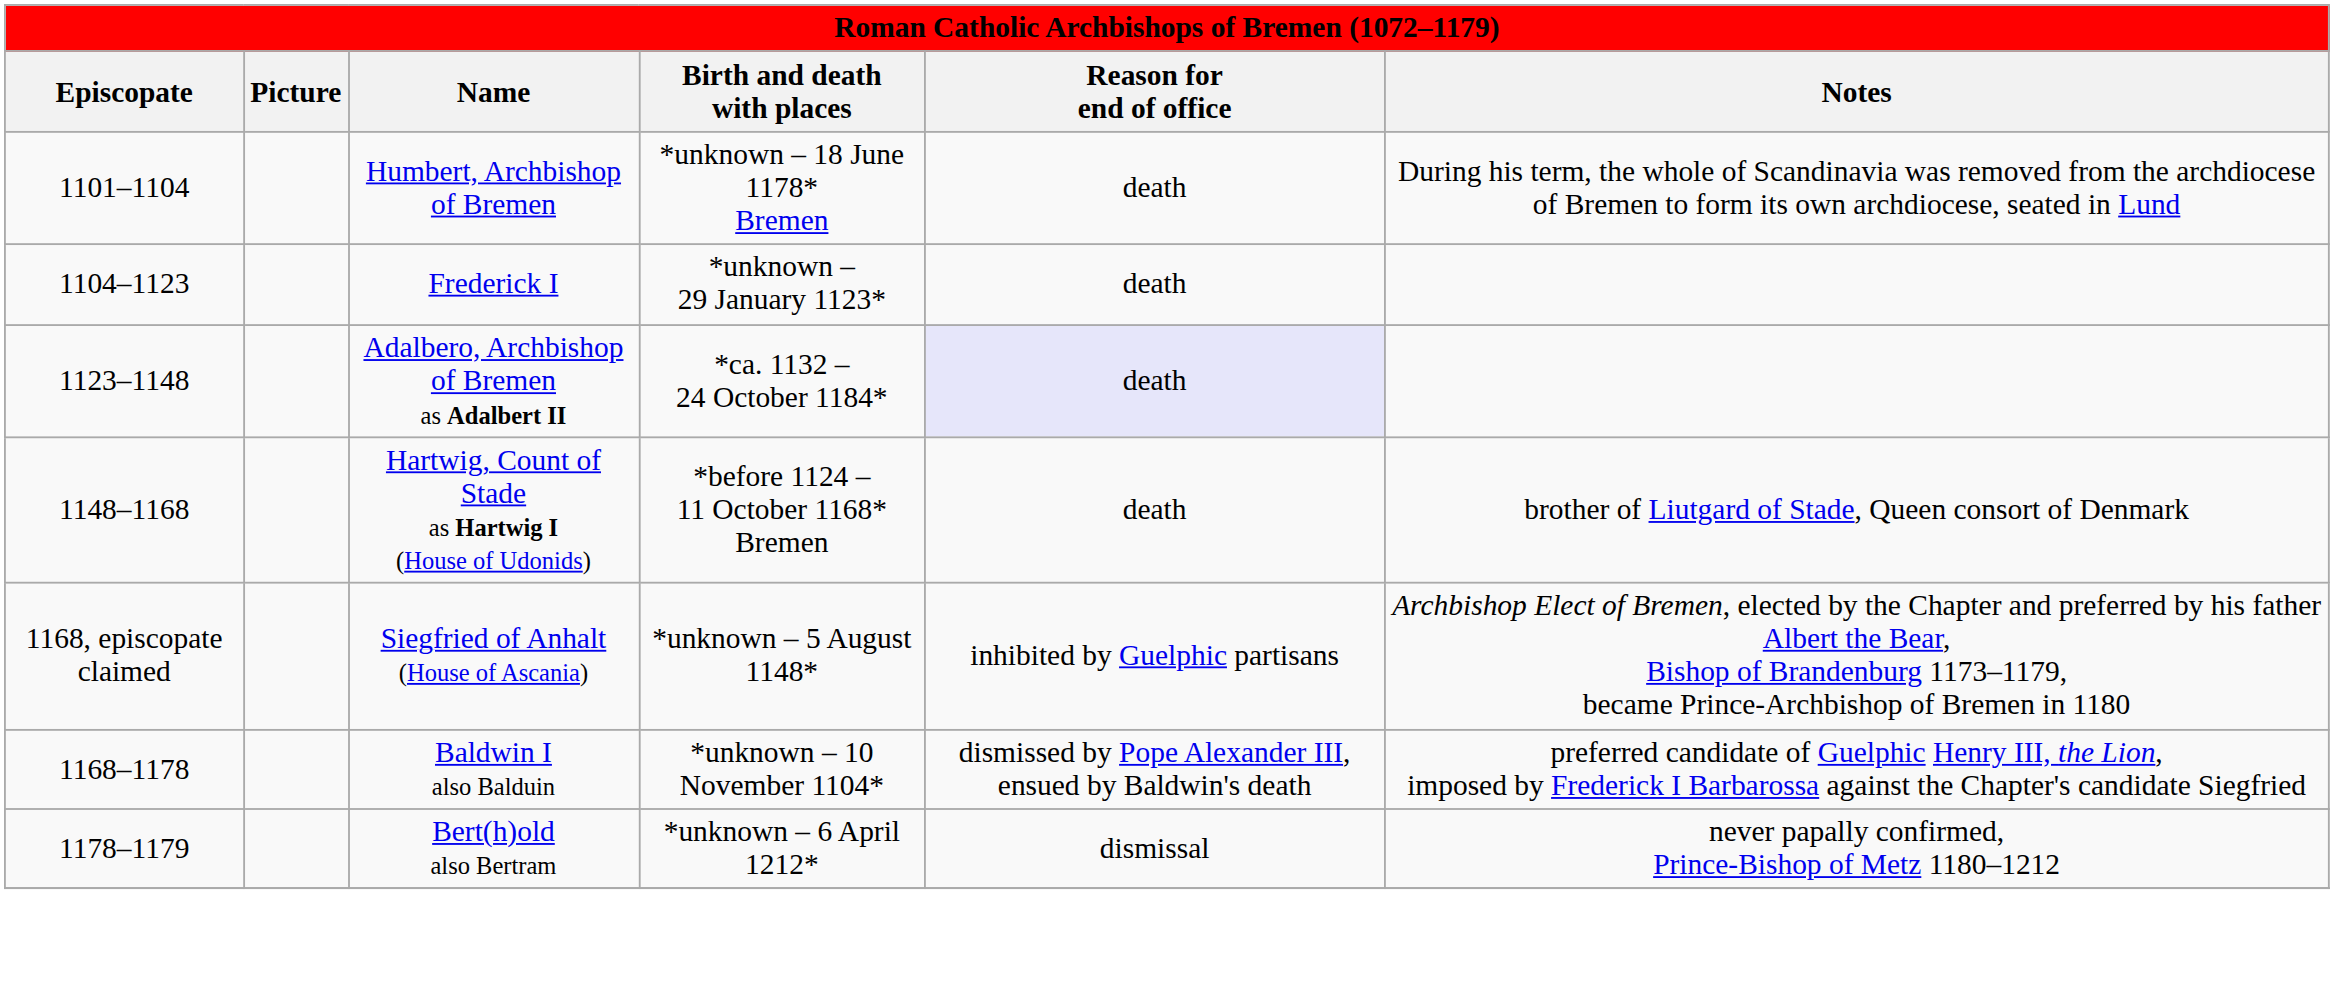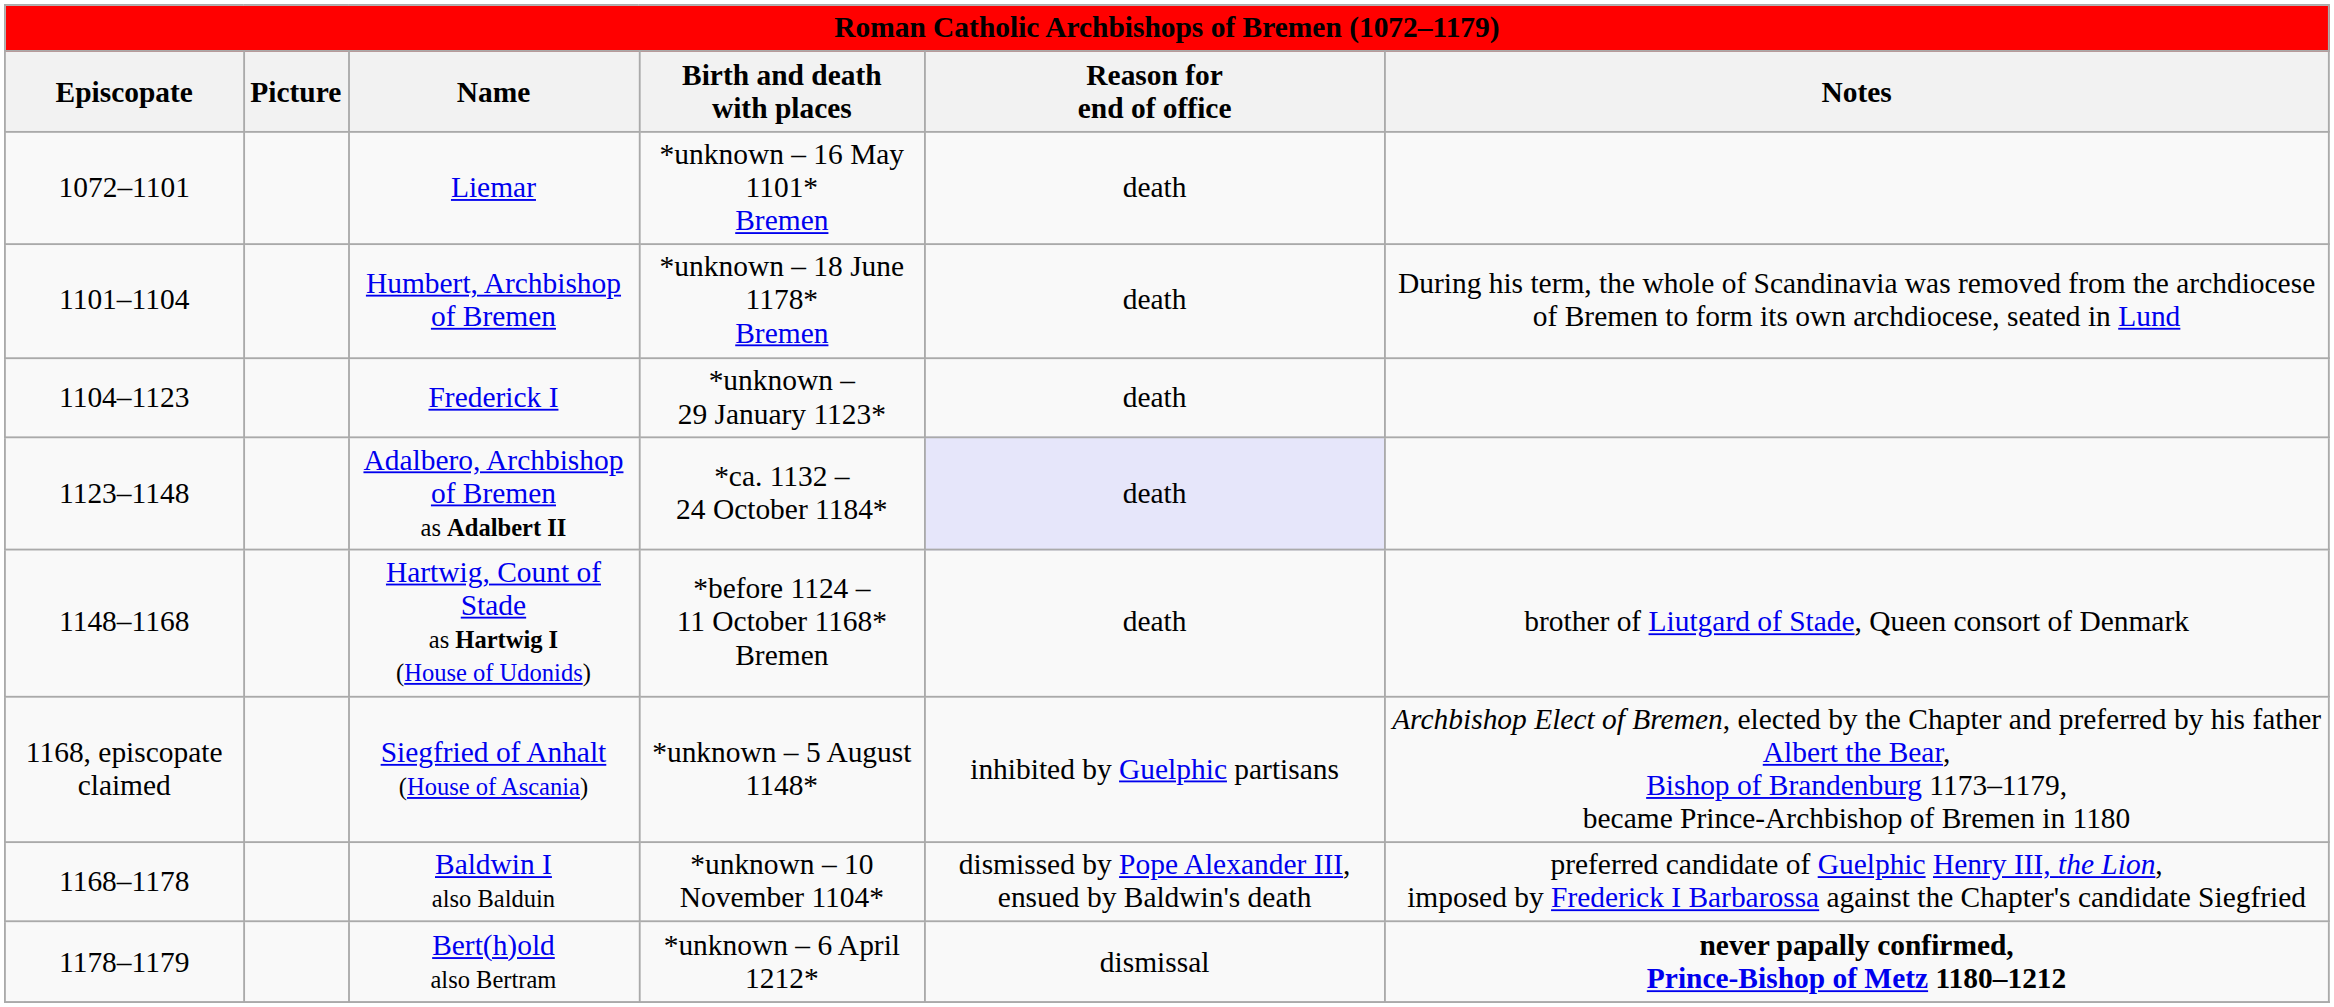+ row: 1072–1101 | Liemar | *unknown – 16 May 1101* Bremen | death
Bert(h)old also Bertram | Notes: normal -> bold
